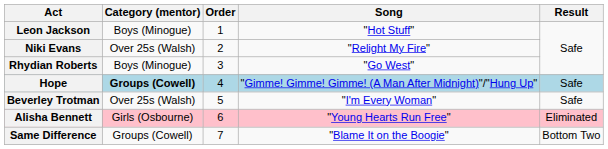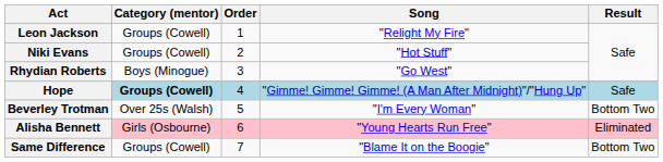Leon Jackson | Category (mentor): Boys (Minogue) -> Groups (Cowell)
Leon Jackson | Song: "Hot Stuff" -> "Relight My Fire"
Niki Evans | Category (mentor): Over 25s (Walsh) -> Groups (Cowell)
Niki Evans | Song: "Relight My Fire" -> "Hot Stuff"
Beverley Trotman | Result: Safe -> Bottom Two
